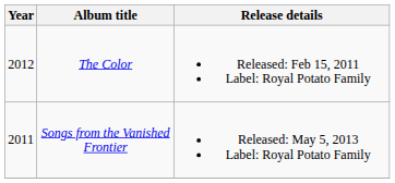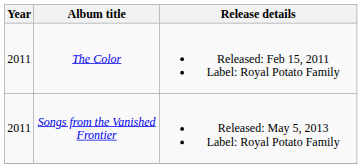The Color | Year: 2012 -> 2011
